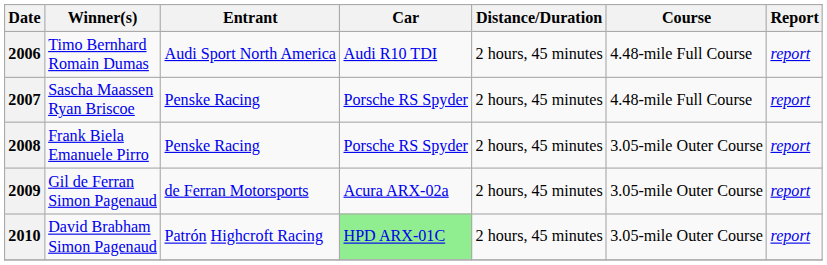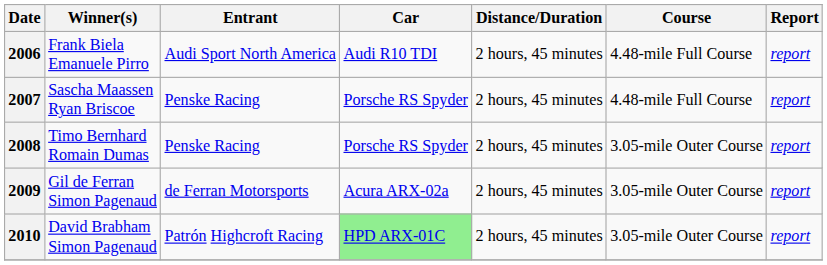2006 | Winner(s): Timo Bernhard Romain Dumas -> Frank Biela Emanuele Pirro
2008 | Winner(s): Frank Biela Emanuele Pirro -> Timo Bernhard Romain Dumas
